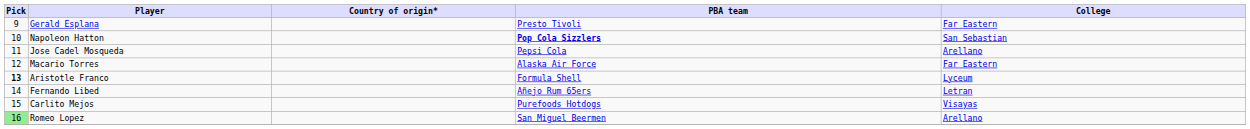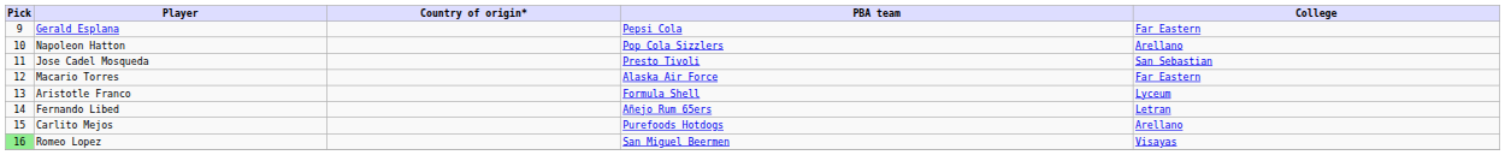Gerald Esplana | PBA team: Presto Tivoli -> Pepsi Cola
Napoleon Hatton | PBA team: bold -> normal
Napoleon Hatton | College: San Sebastian -> Arellano
Jose Cadel Mosqueda | PBA team: Pepsi Cola -> Presto Tivoli
Jose Cadel Mosqueda | College: Arellano -> San Sebastian
Aristotle Franco | Pick: bold -> normal
Carlito Mejos | College: Visayas -> Arellano
Romeo Lopez | College: Arellano -> Visayas
